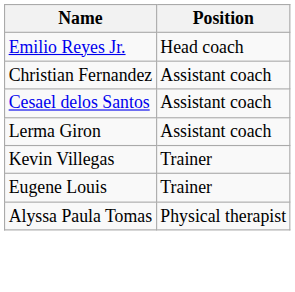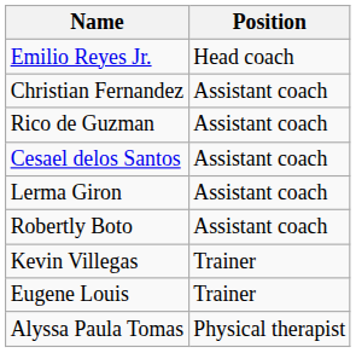+ row: Rico de Guzman | Assistant coach
+ row: Robertly Boto | Assistant coach
